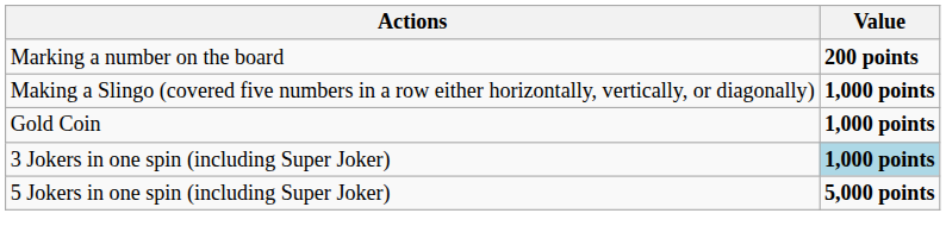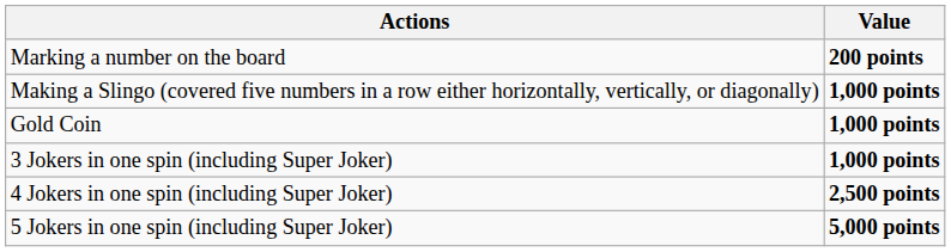3 Jokers in one spin (including Super Joker) | Value: lightblue background -> no background
+ row: 4 Jokers in one spin (including Super Joker) | 2,500 points
